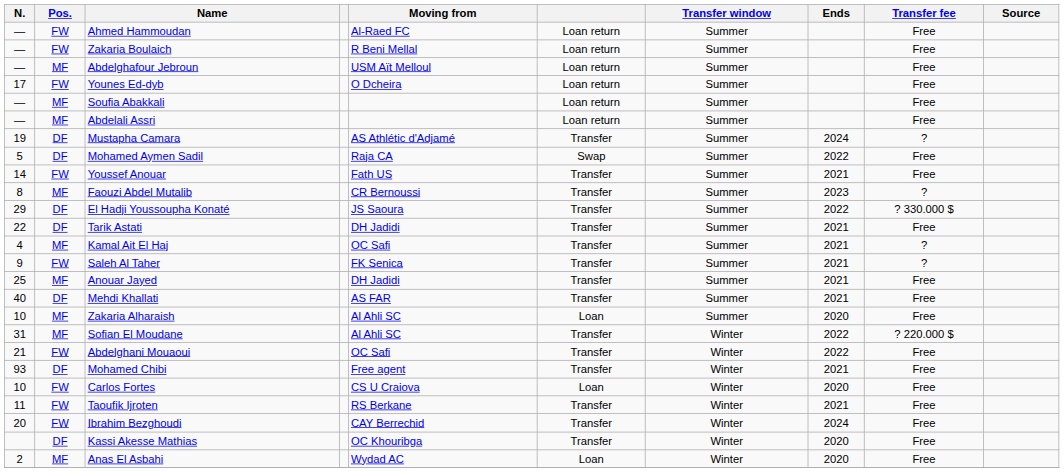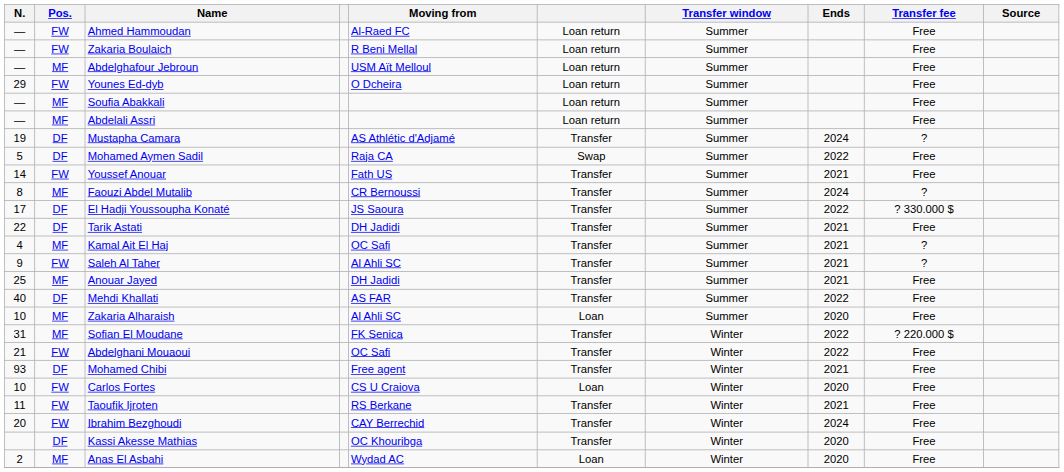Younes Ed-dyb | N.: 17 -> 29
Faouzi Abdel Mutalib | Ends: 2023 -> 2024
El Hadji Youssoupha Konaté | N.: 29 -> 17
Saleh Al Taher | Moving from: FK Senica -> Al Ahli SC
Mehdi Khallati | Ends: 2021 -> 2022
Sofian El Moudane | Moving from: Al Ahli SC -> FK Senica
